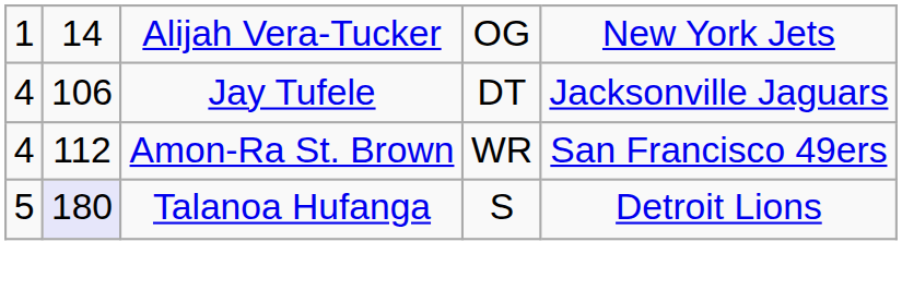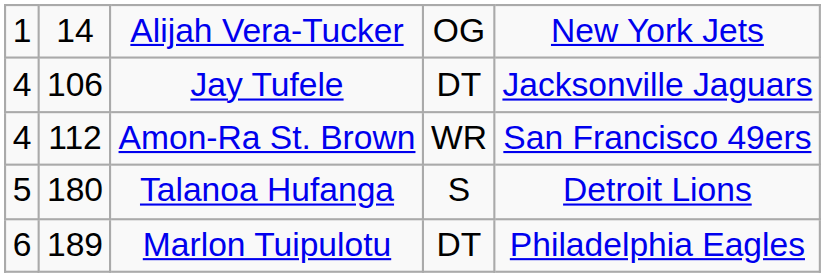Talanoa Hufanga | column 2: lavender background -> no background
+ row: 6 | 189 | Marlon Tuipulotu | DT | Philadelphia Eagles
